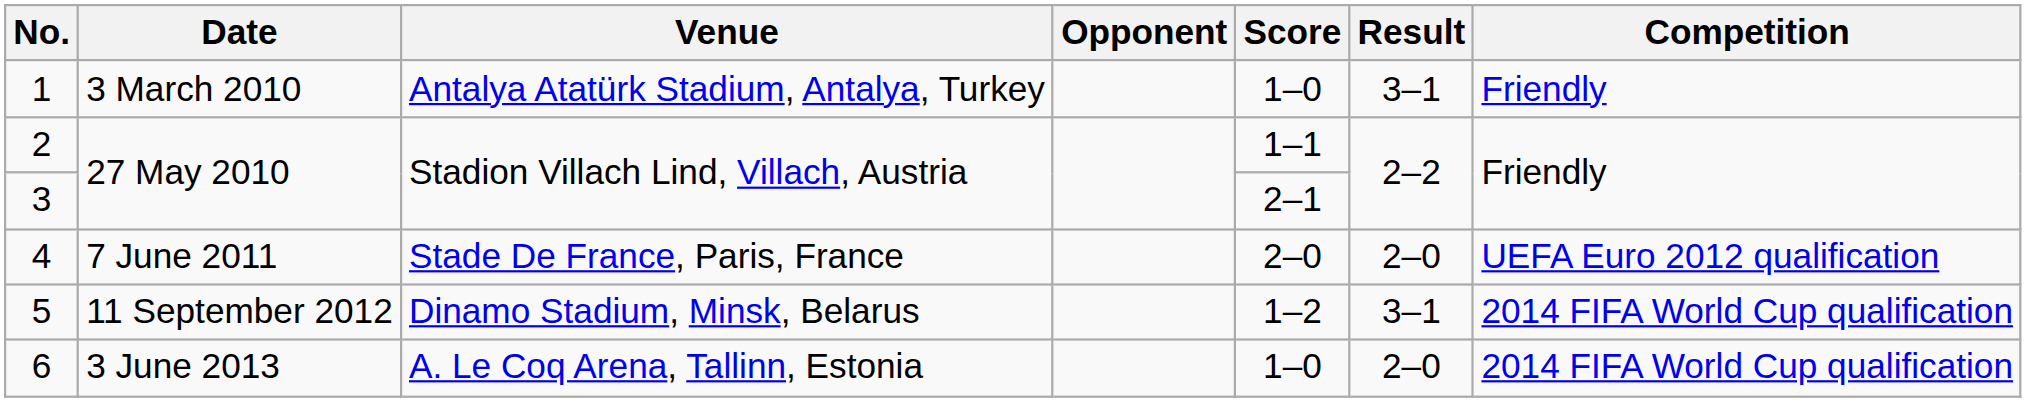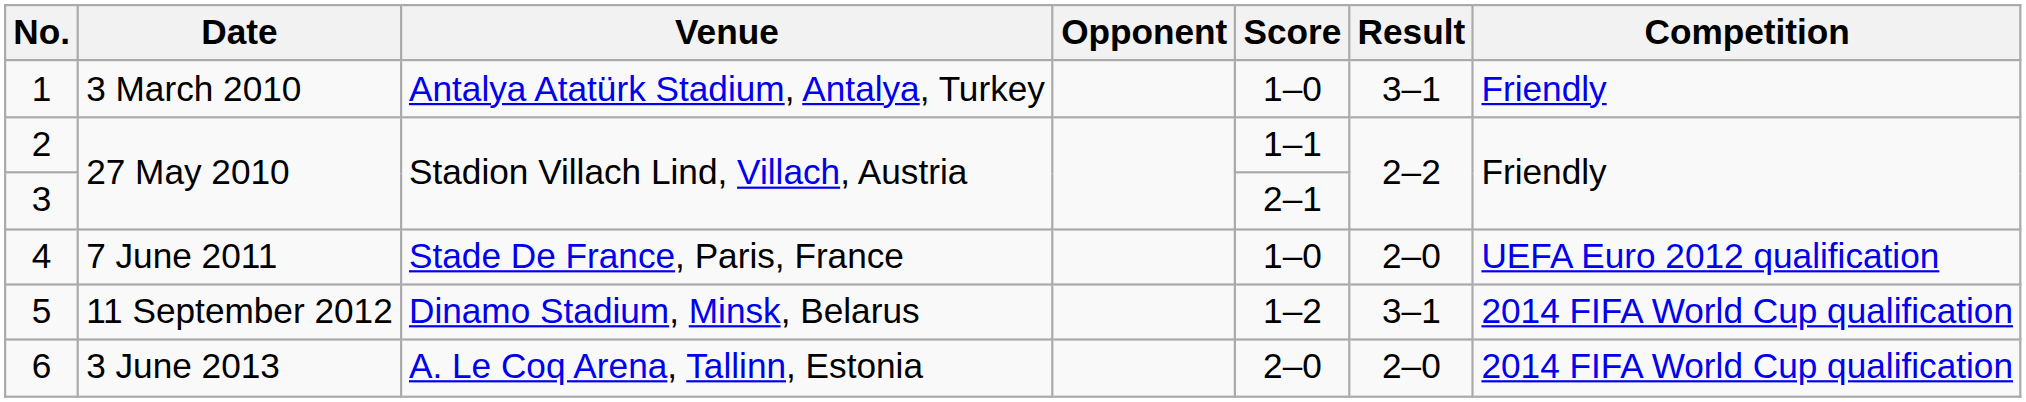4 | Score: 2–0 -> 1–0
6 | Score: 1–0 -> 2–0
